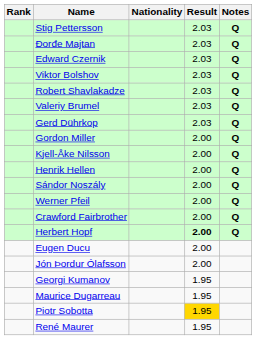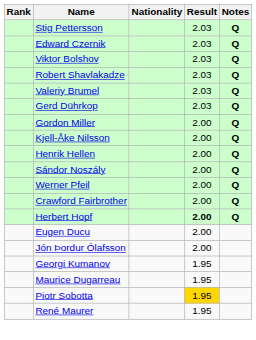- row: Đorđe Majtan | 2.03 | Q
